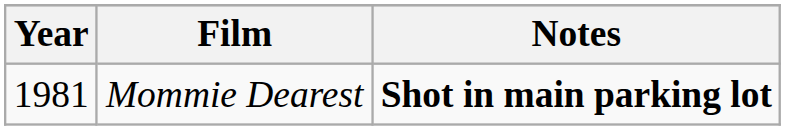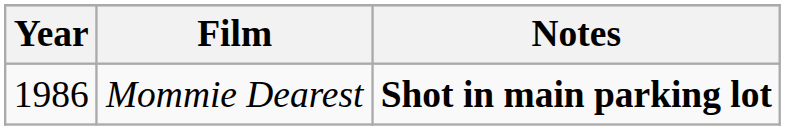Mommie Dearest | Year: 1981 -> 1986
